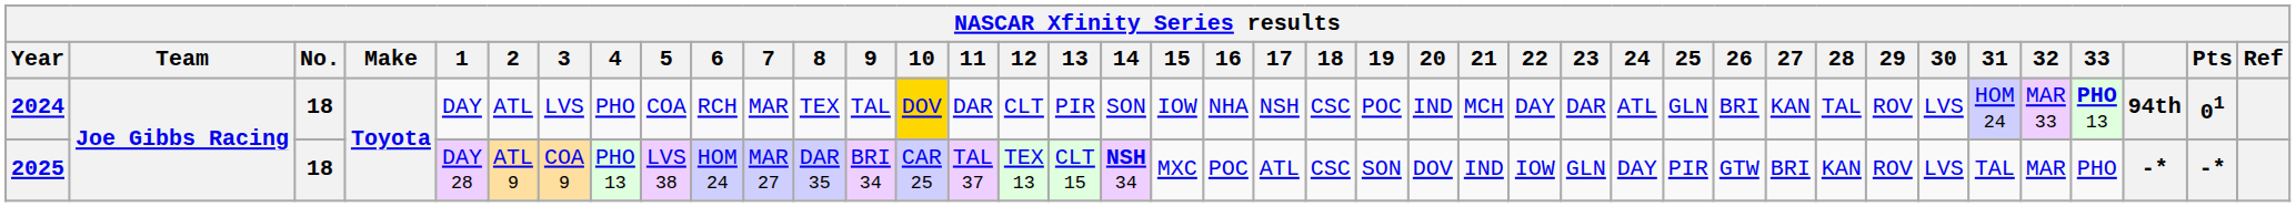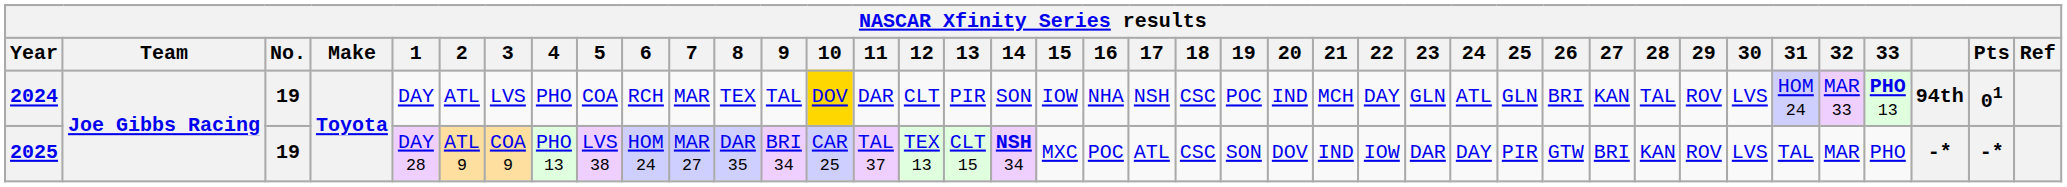2024 | No.: 18 -> 19
2024 | 23: DAR -> GLN
2025 | No.: 18 -> 19
2025 | 23: GLN -> DAR
